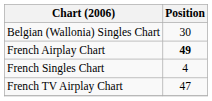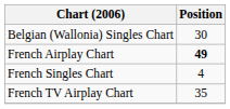French TV Airplay Chart | Position: 47 -> 35
